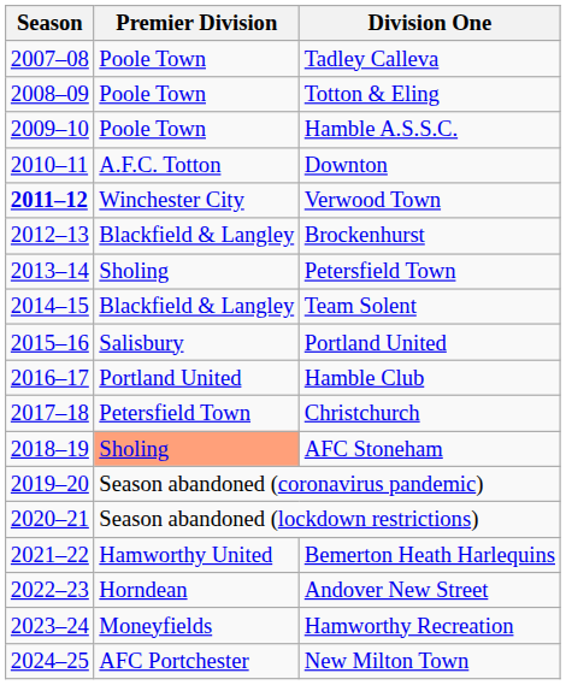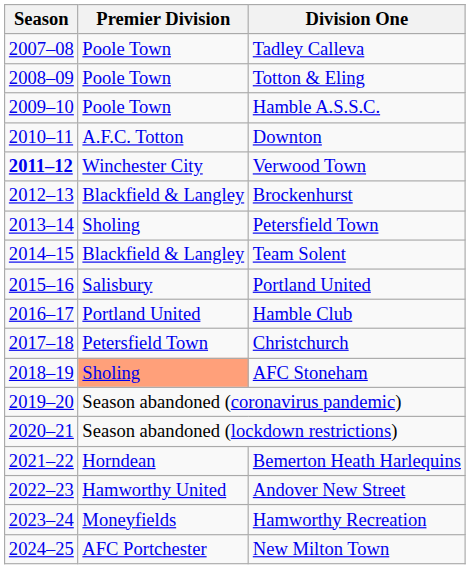Bemerton Heath Harlequins | Premier Division: Hamworthy United -> Horndean
Andover New Street | Premier Division: Horndean -> Hamworthy United
